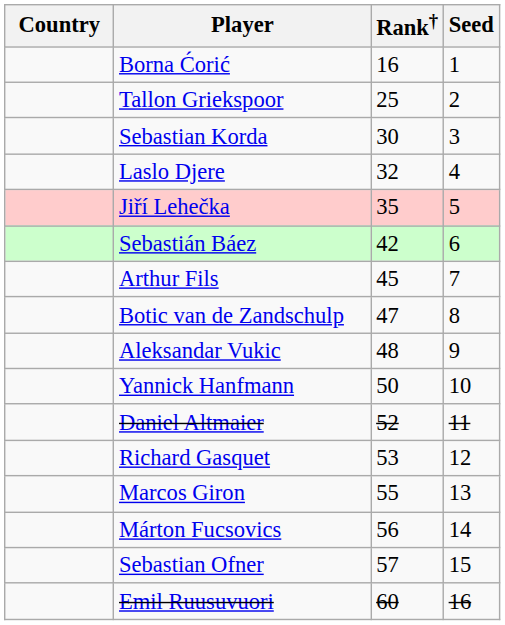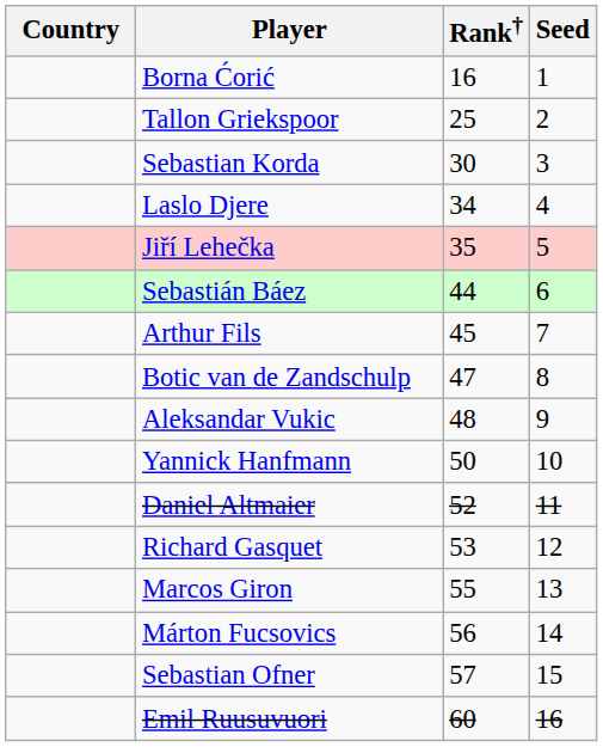Laslo Djere | Rank†: 32 -> 34
Sebastián Báez | Rank†: 42 -> 44
